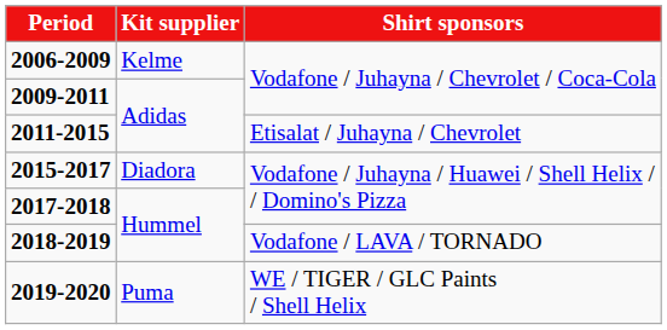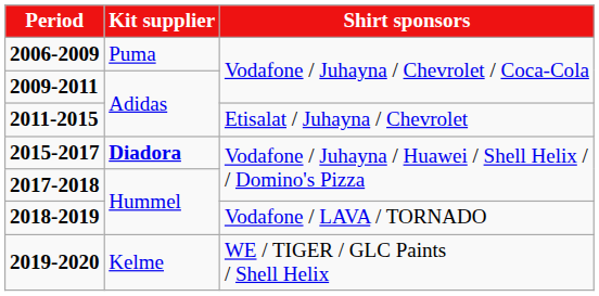2006-2009 | Kit supplier: Kelme -> Puma
2015-2017 | Kit supplier: normal -> bold
2019-2020 | Kit supplier: Puma -> Kelme
